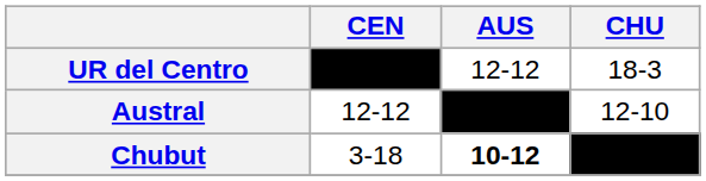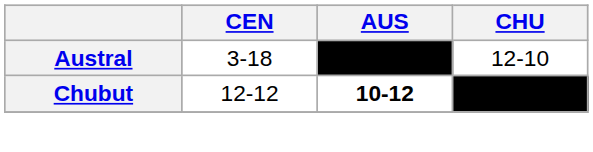- row: UR del Centro | –––– | 12-12 | 18-3
Austral | CEN: 12-12 -> 3-18
Chubut | CEN: 3-18 -> 12-12
